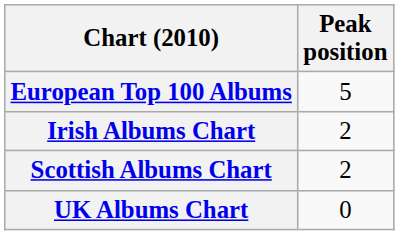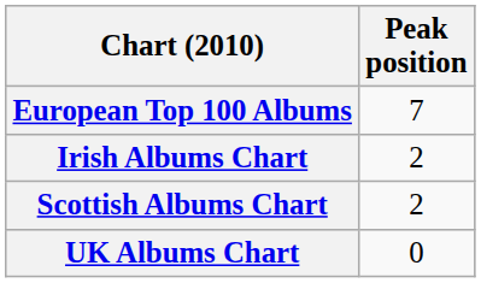European Top 100 Albums | Peak position: 5 -> 7
